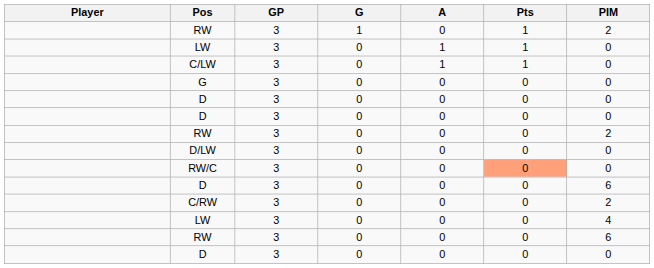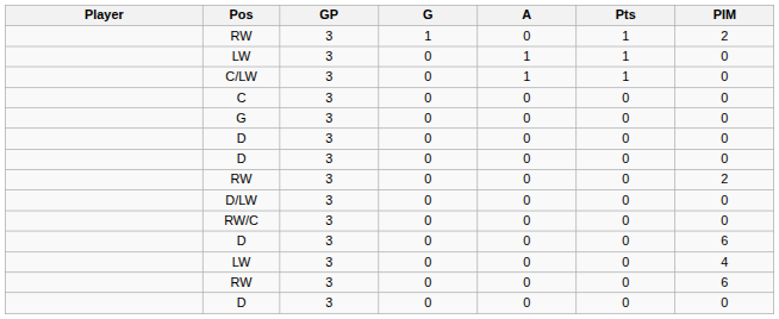+ row: C | 3 | 0 | 0 | 0 | 0
RW/C | Pts: lightsalmon background -> no background
- row: C/RW | 3 | 0 | 0 | 0 | 2
